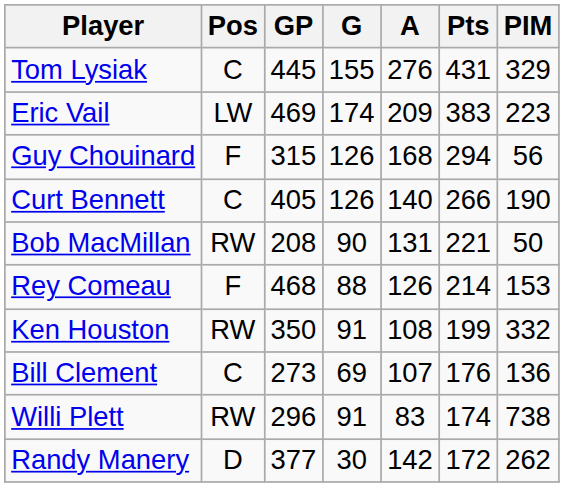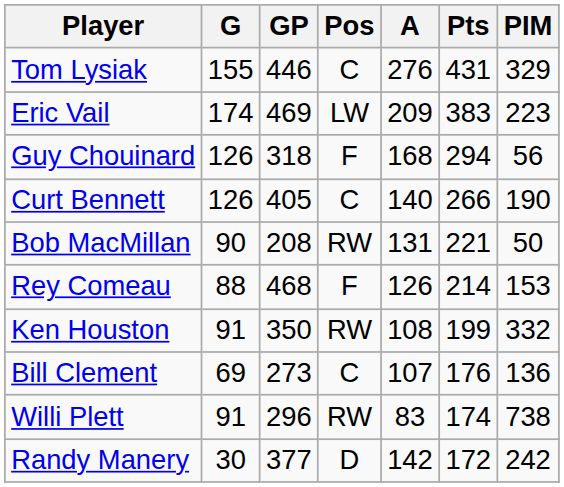columns swapped: Pos <-> G
Tom Lysiak | GP: 445 -> 446
Guy Chouinard | GP: 315 -> 318
Randy Manery | PIM: 262 -> 242
